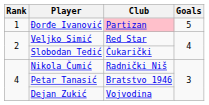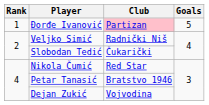Veljko Simić | Club: Red Star -> Radnički Niš
Nikola Čumić | Club: Radnički Niš -> Red Star
